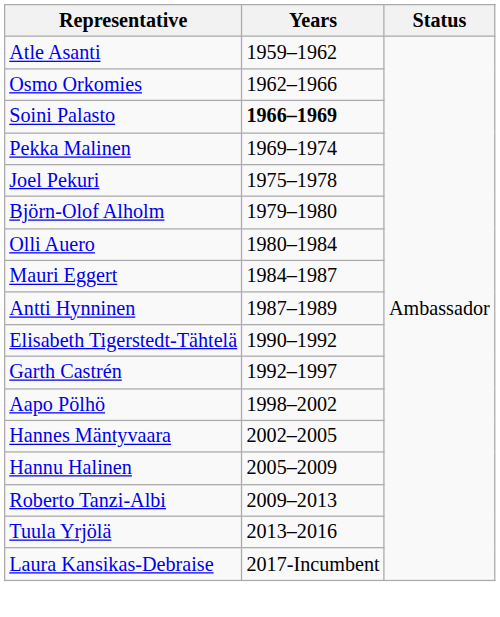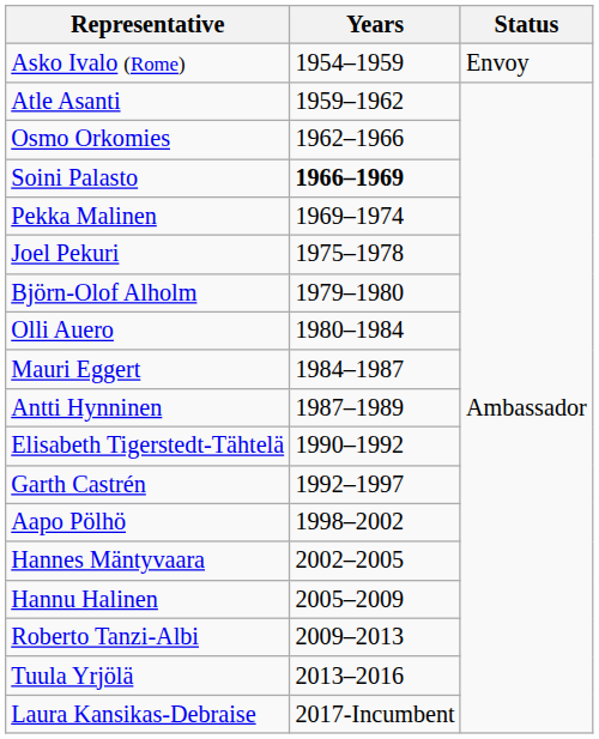+ row: Asko Ivalo (Rome) | 1954–1959 | Envoy
